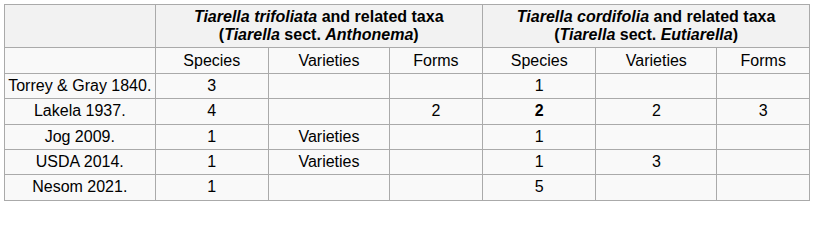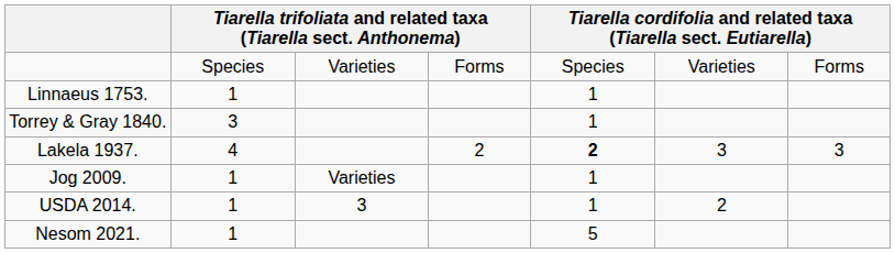+ row: Linnaeus 1753. | 1 | 1
Lakela 1937. | column 6: 2 -> 3
USDA 2014. | column 3: Varieties -> 3
USDA 2014. | column 6: 3 -> 2
